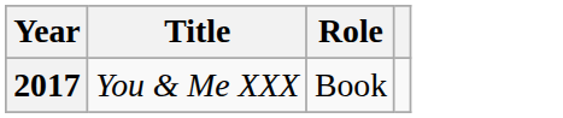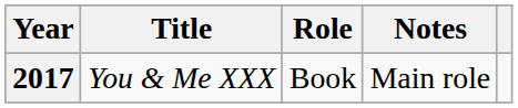+ column: Notes | Main role
